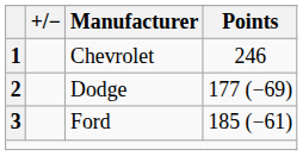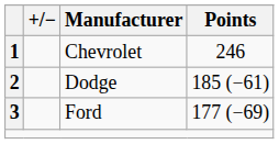Dodge | Points: 177 (−69) -> 185 (−61)
Ford | Points: 185 (−61) -> 177 (−69)
